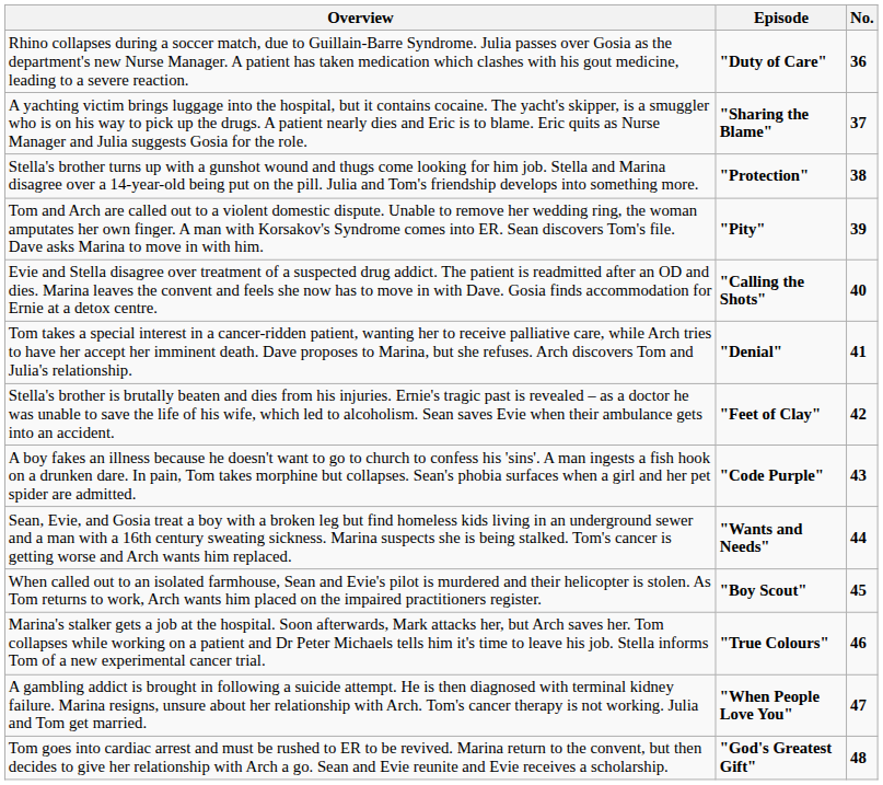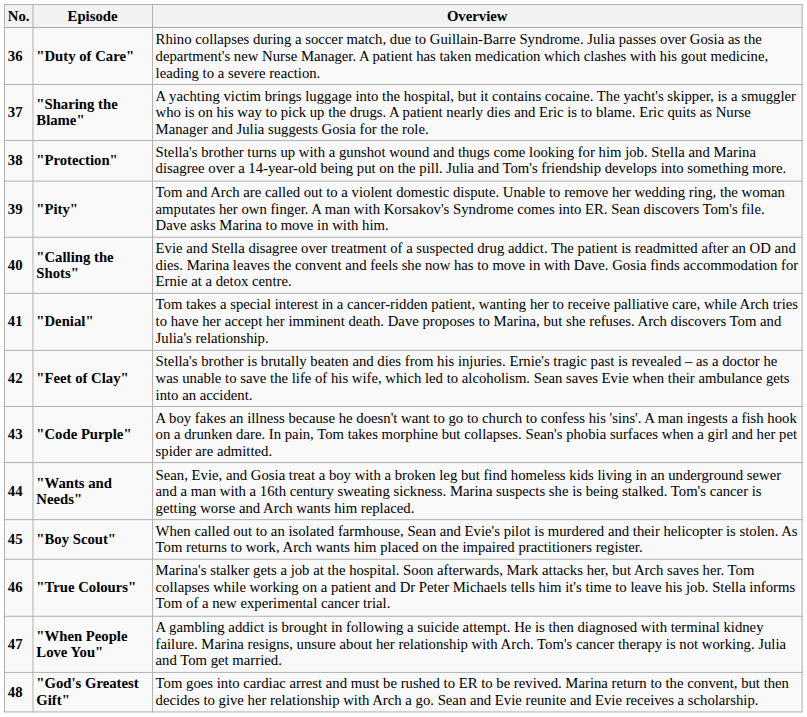columns swapped: No. <-> Overview
